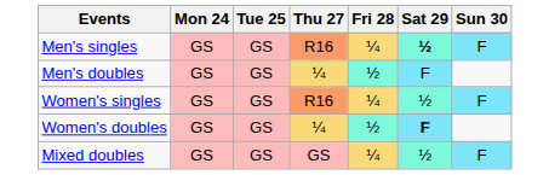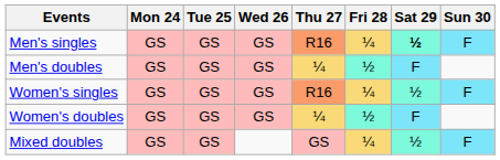+ column: Wed 26 | GS | GS | GS | GS
Women's doubles | Sat 29: bold -> normal
